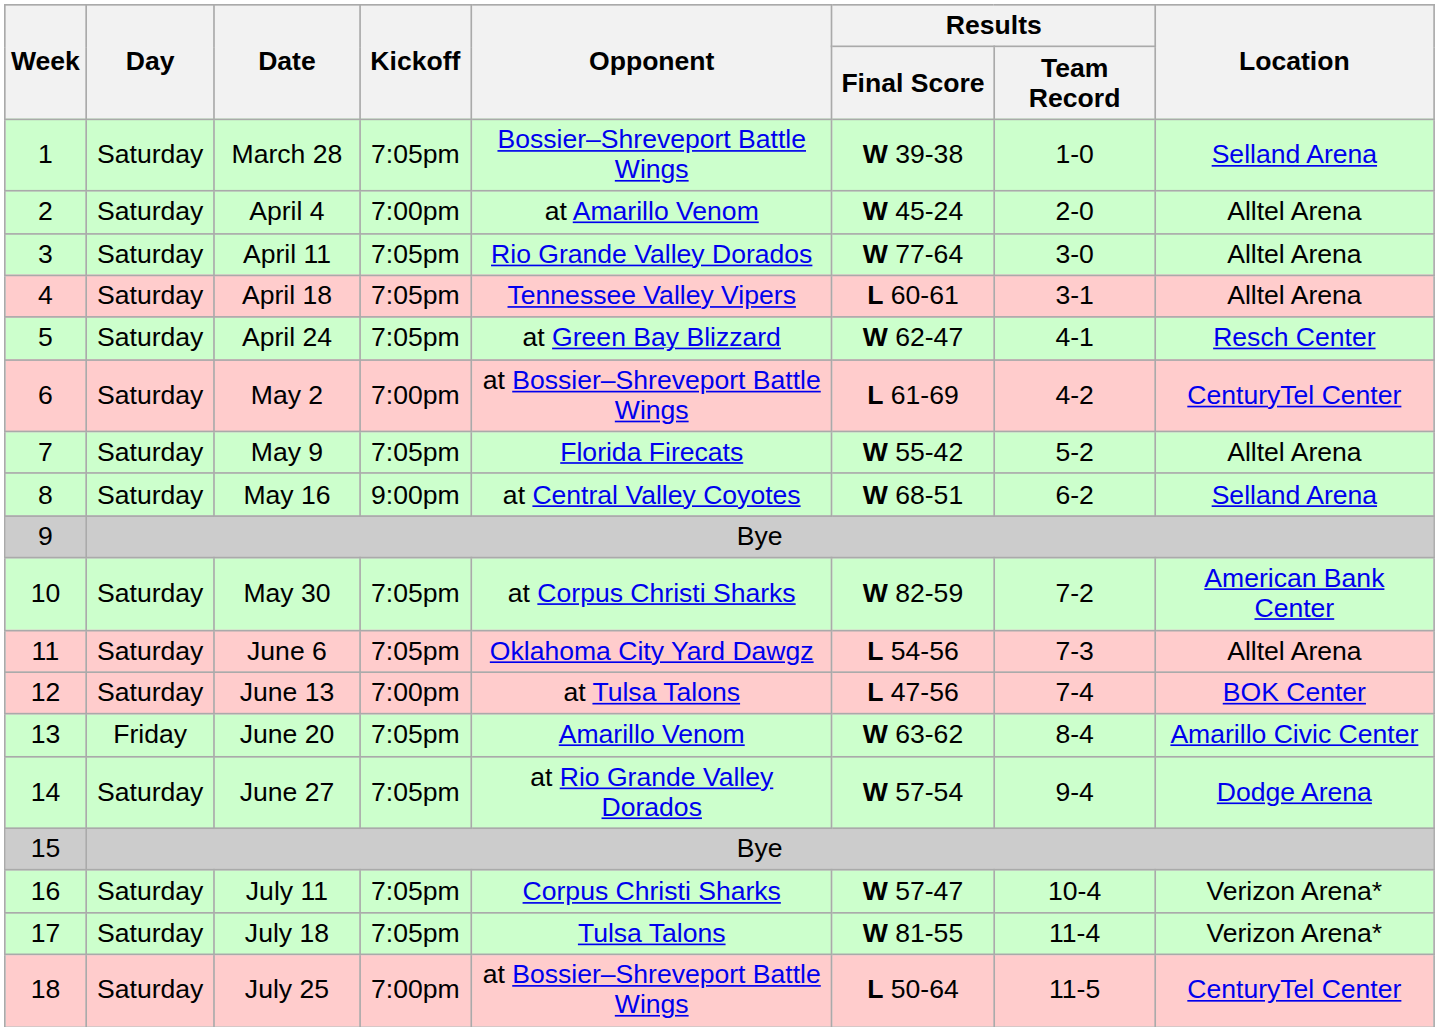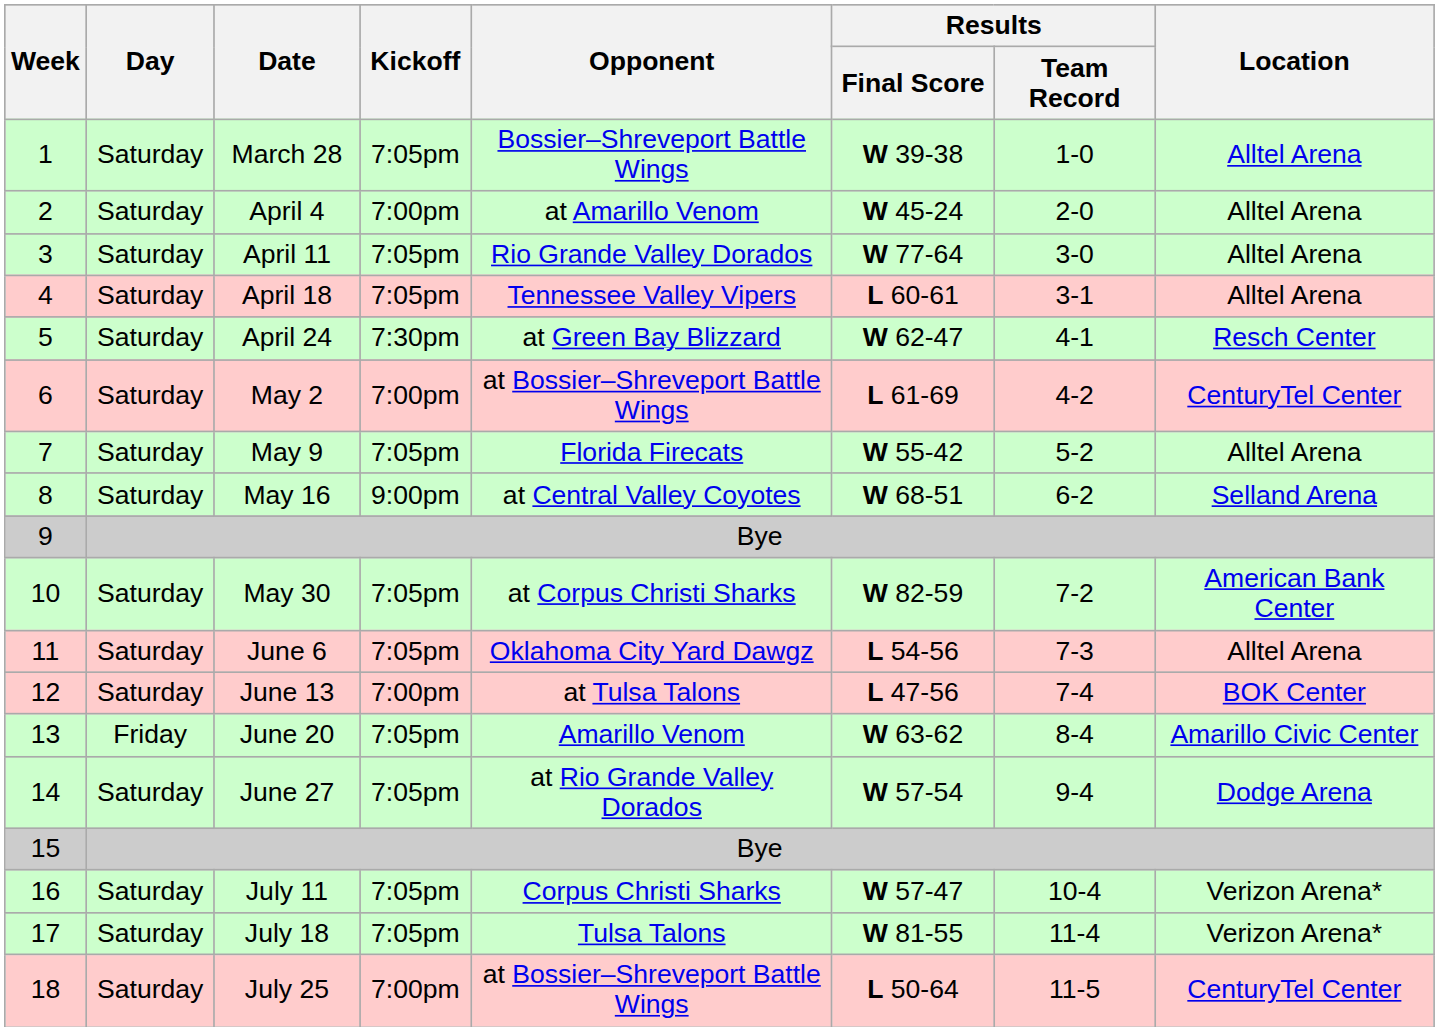March 28 | Location: Selland Arena -> Alltel Arena
April 24 | Kickoff: 7:05pm -> 7:30pm
